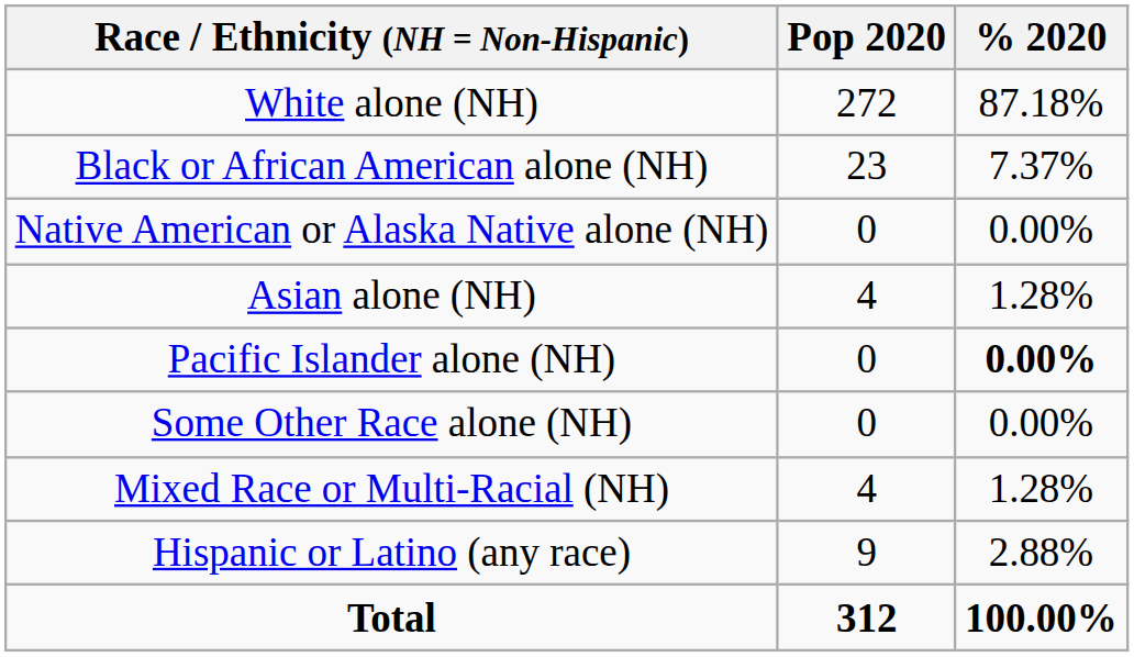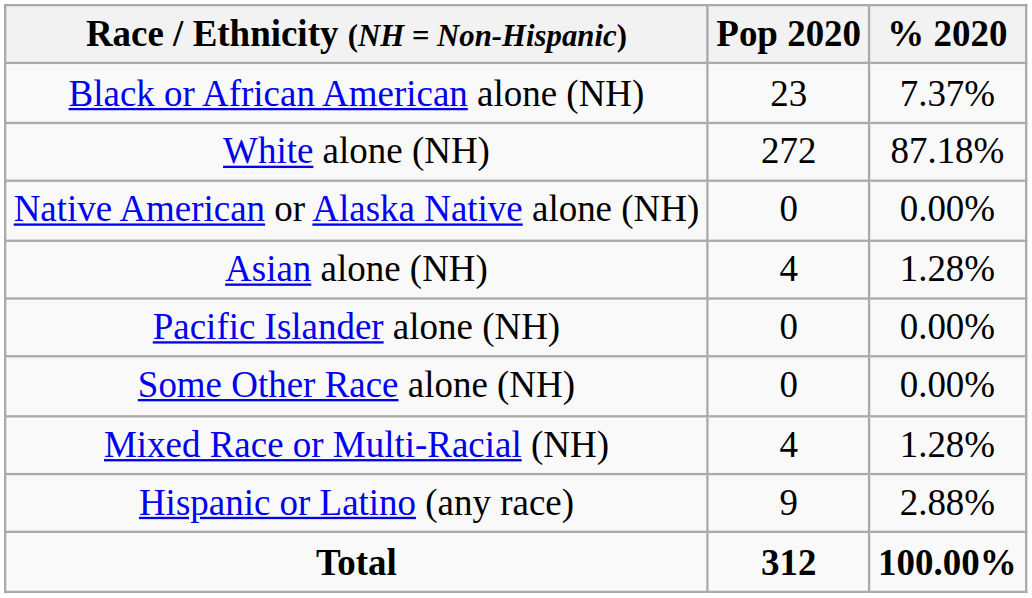rows swapped: White alone (NH) <-> Black or African American alone (NH)
Pacific Islander alone (NH) | % 2020: bold -> normal
